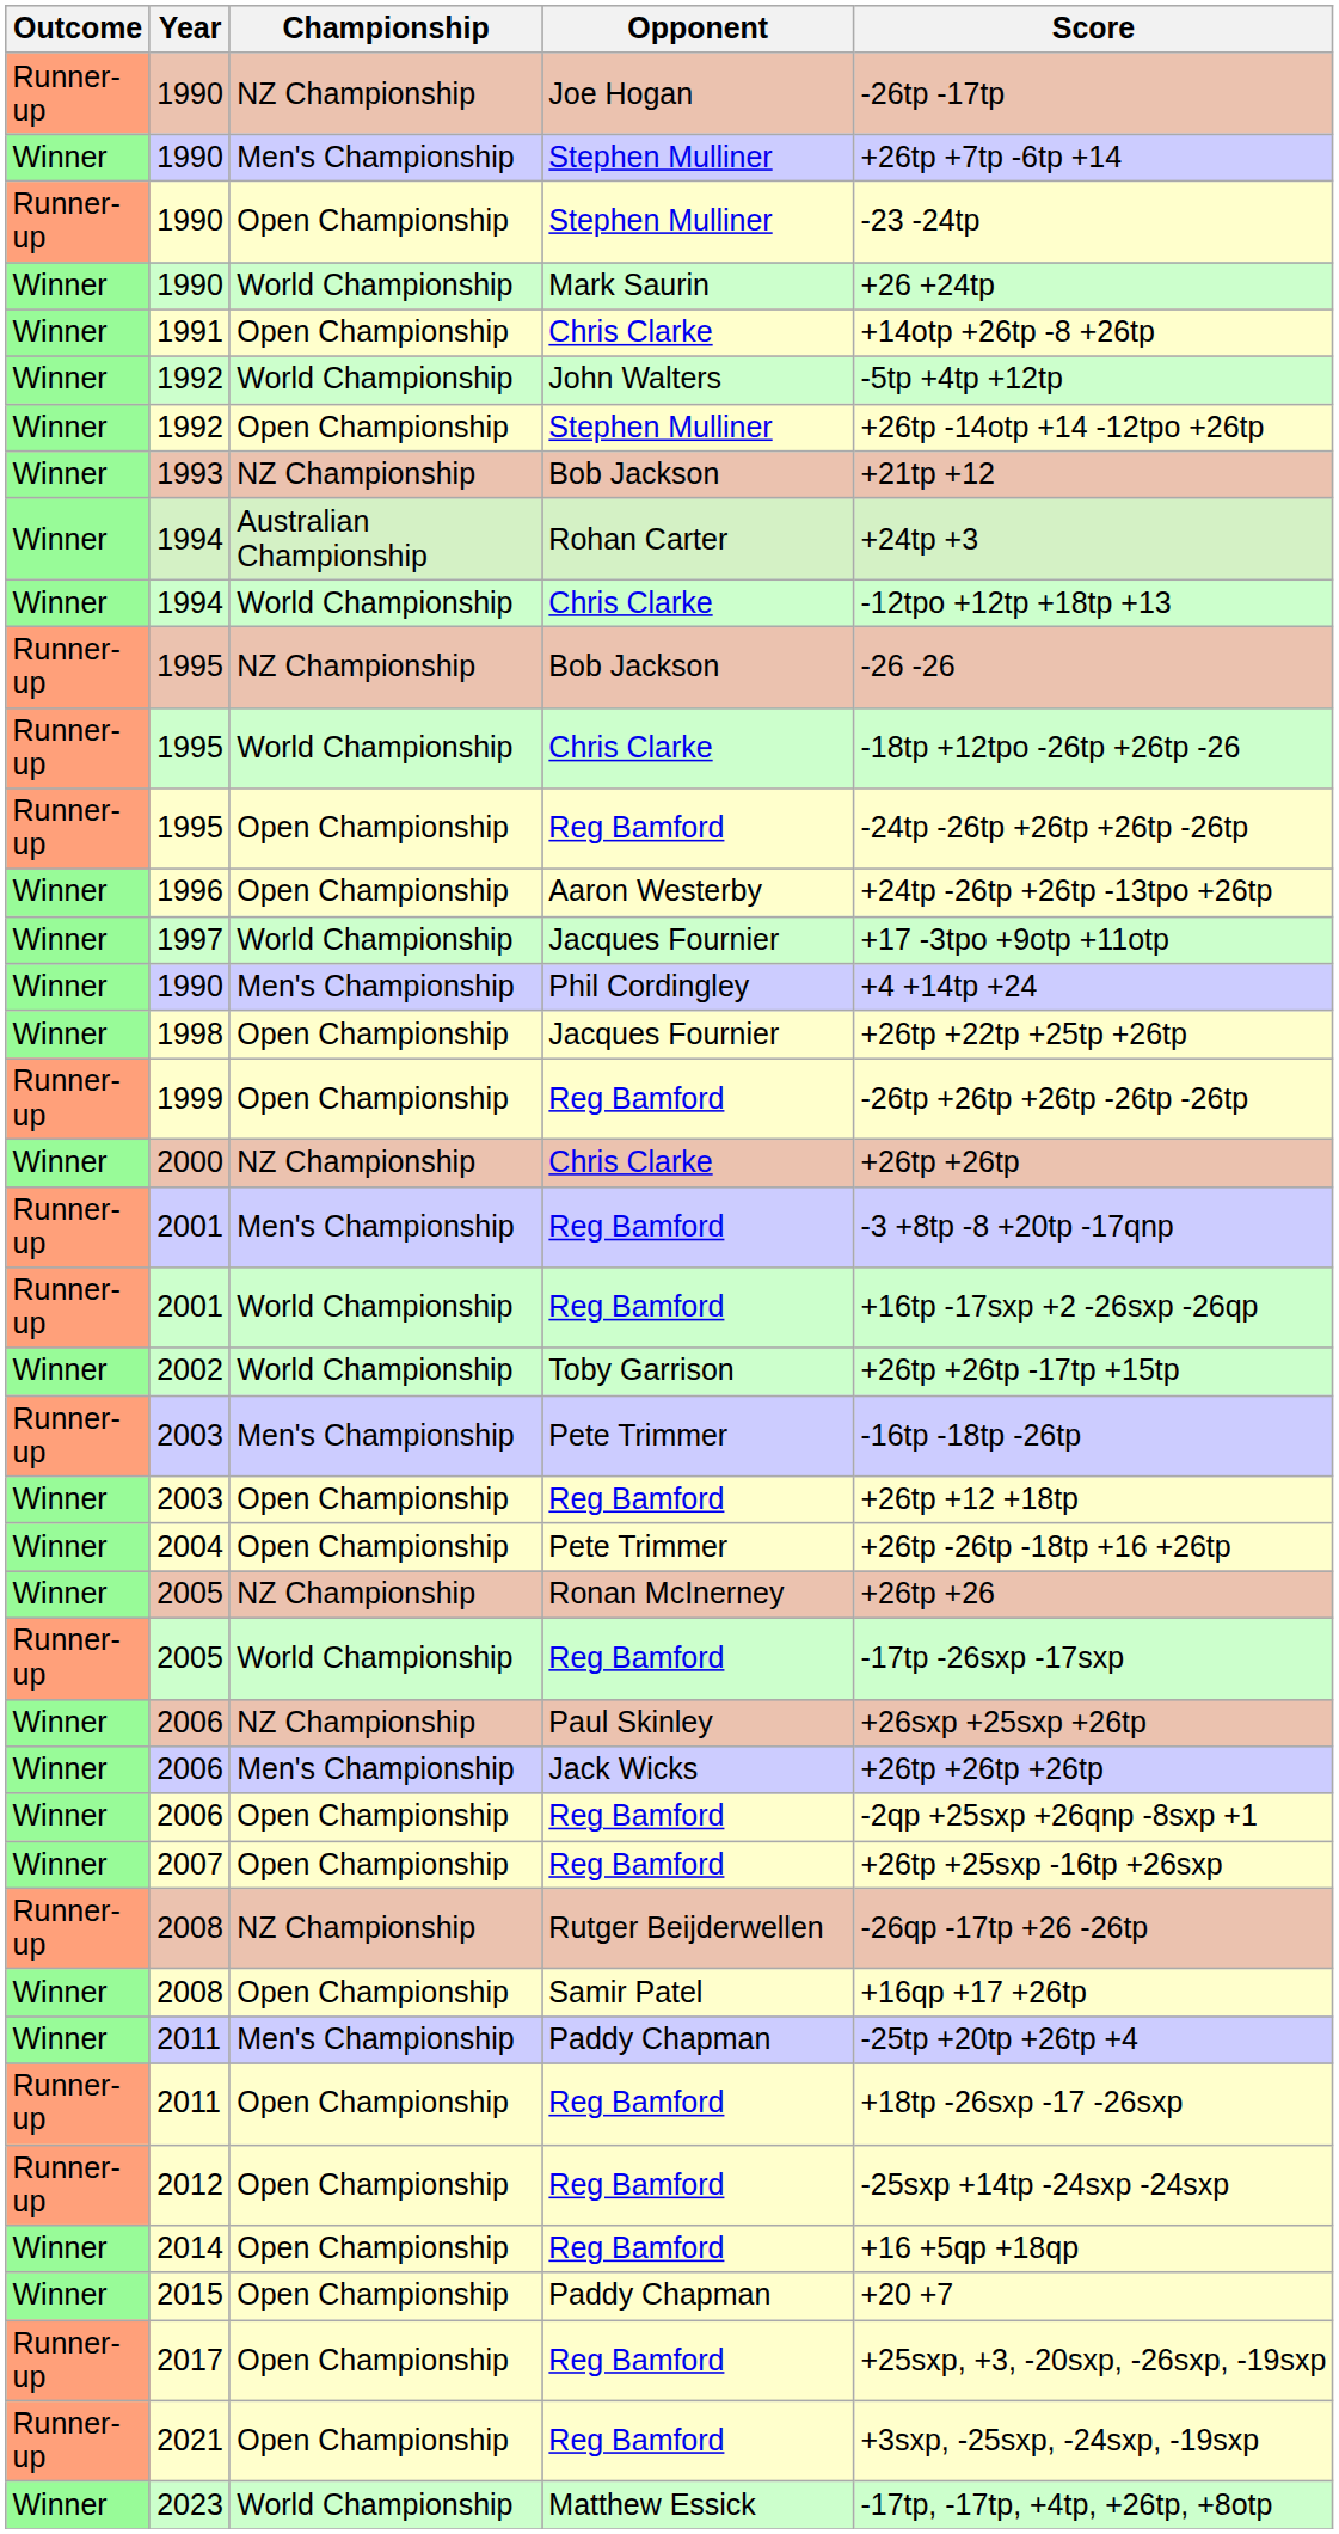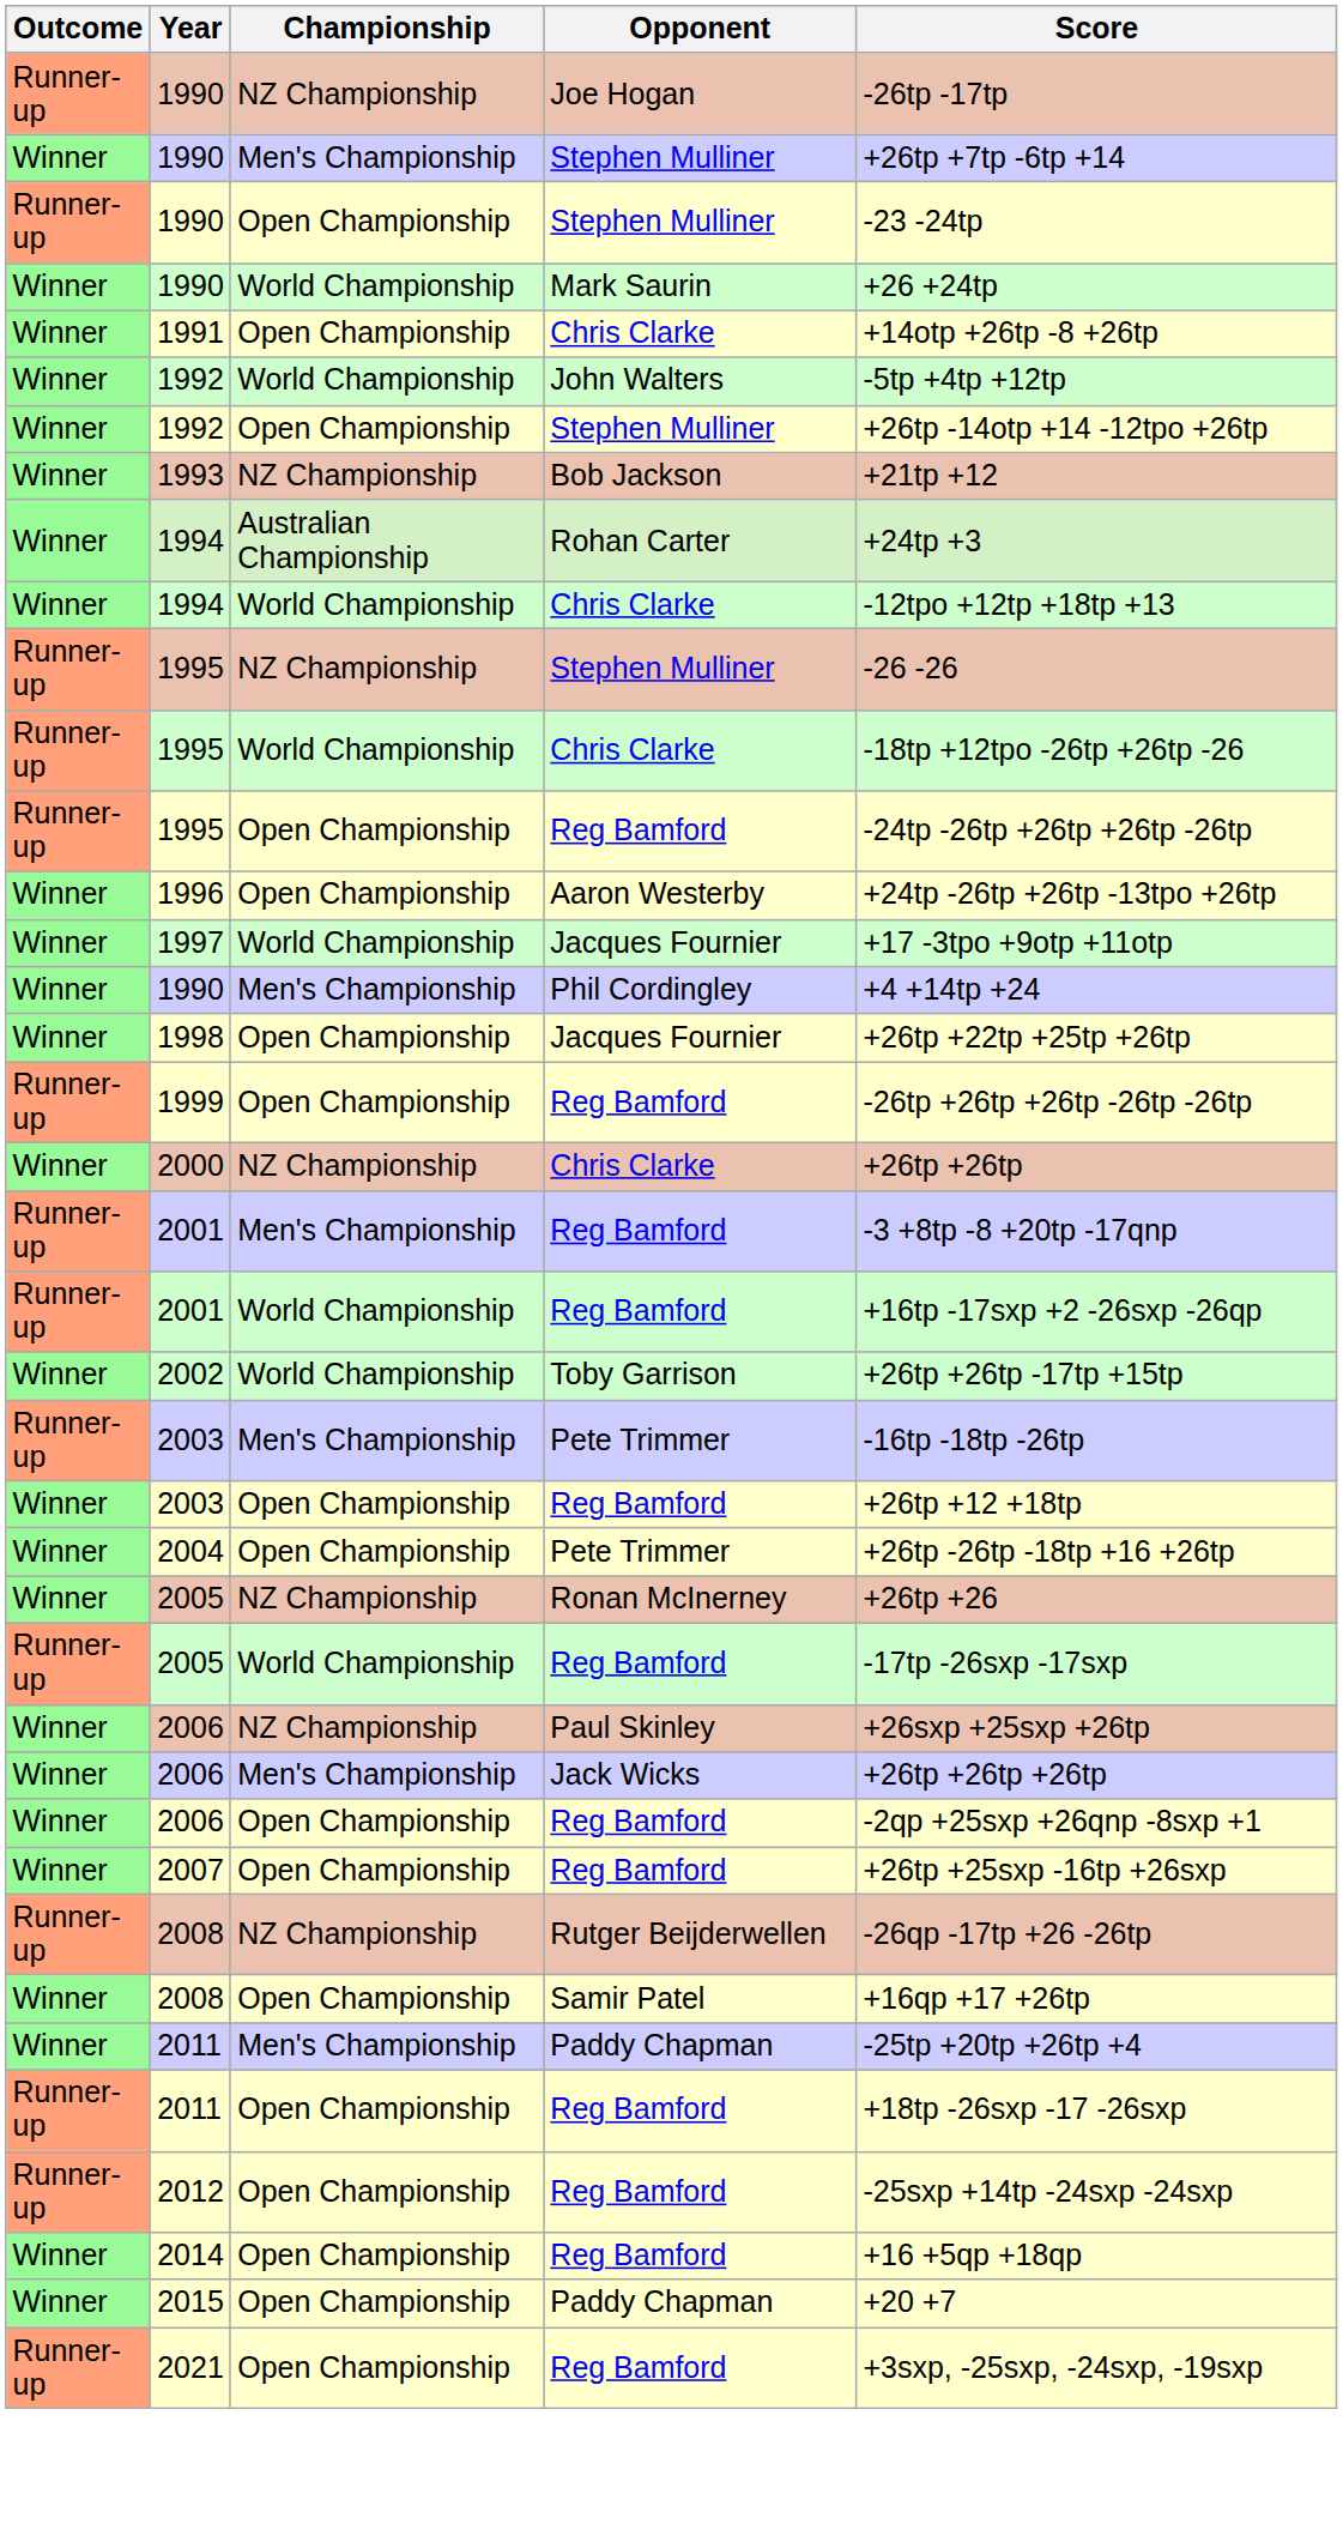1995 / NZ Championship | Opponent: Bob Jackson -> Stephen Mulliner
- row: Runner-up | 2017 | Open Championship | Reg Bamford | +25sxp, +3, -20sxp, -26sxp, -19sxp
- row: Winner | 2023 | World Championship | Matthew Essick | -17tp, -17tp, +4tp, +26tp, +8otp
